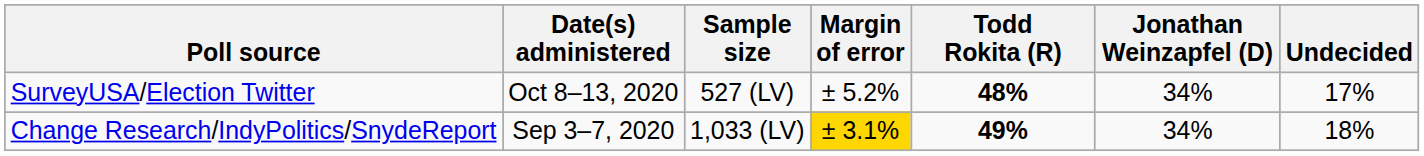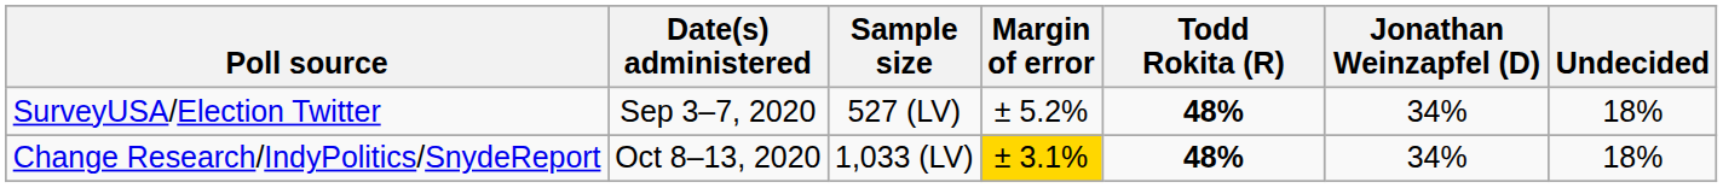SurveyUSA/Election Twitter | Date(s) administered: Oct 8–13, 2020 -> Sep 3–7, 2020
SurveyUSA/Election Twitter | Undecided: 17% -> 18%
Change Research/IndyPolitics/SnydeReport | Date(s) administered: Sep 3–7, 2020 -> Oct 8–13, 2020
Change Research/IndyPolitics/SnydeReport | Todd Rokita (R): 49% -> 48%
